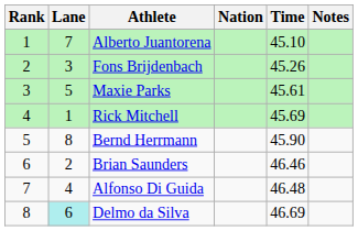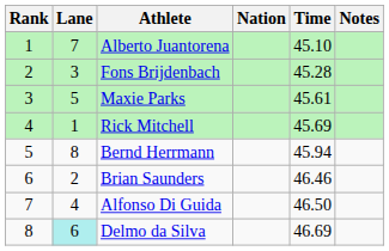Fons Brijdenbach | Time: 45.26 -> 45.28
Bernd Herrmann | Time: 45.90 -> 45.94
Alfonso Di Guida | Time: 46.48 -> 46.50
